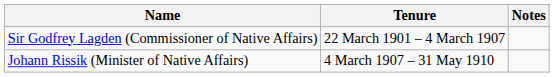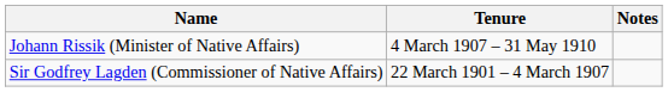rows swapped: Sir Godfrey Lagden (Commissioner of Native Affairs) <-> Johann Rissik (Minister of Native Affairs)
